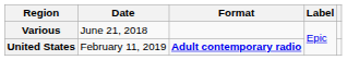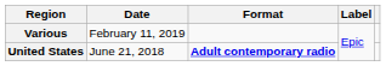Various | Date: June 21, 2018 -> February 11, 2019
United States | Date: February 11, 2019 -> June 21, 2018
